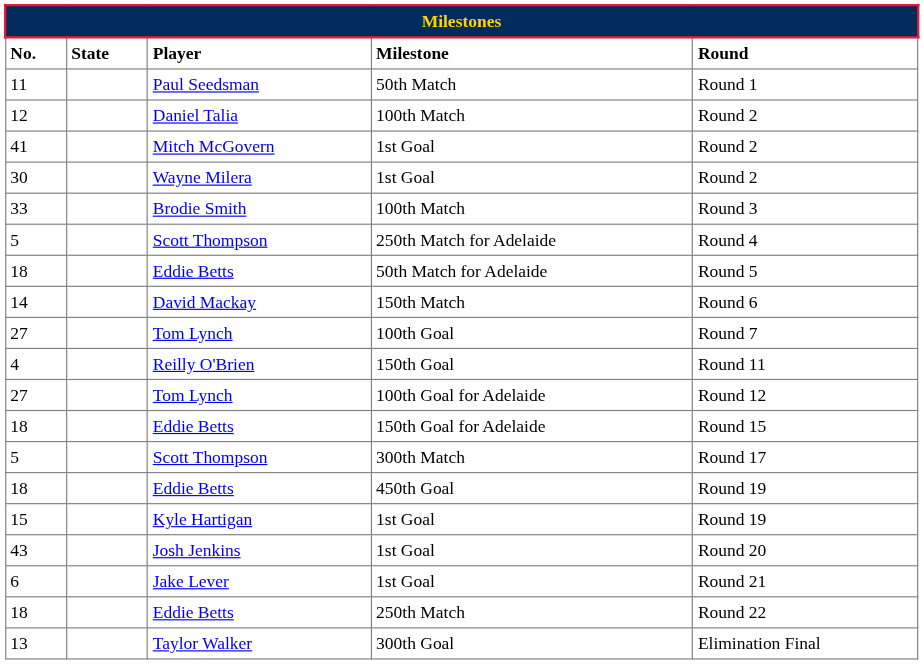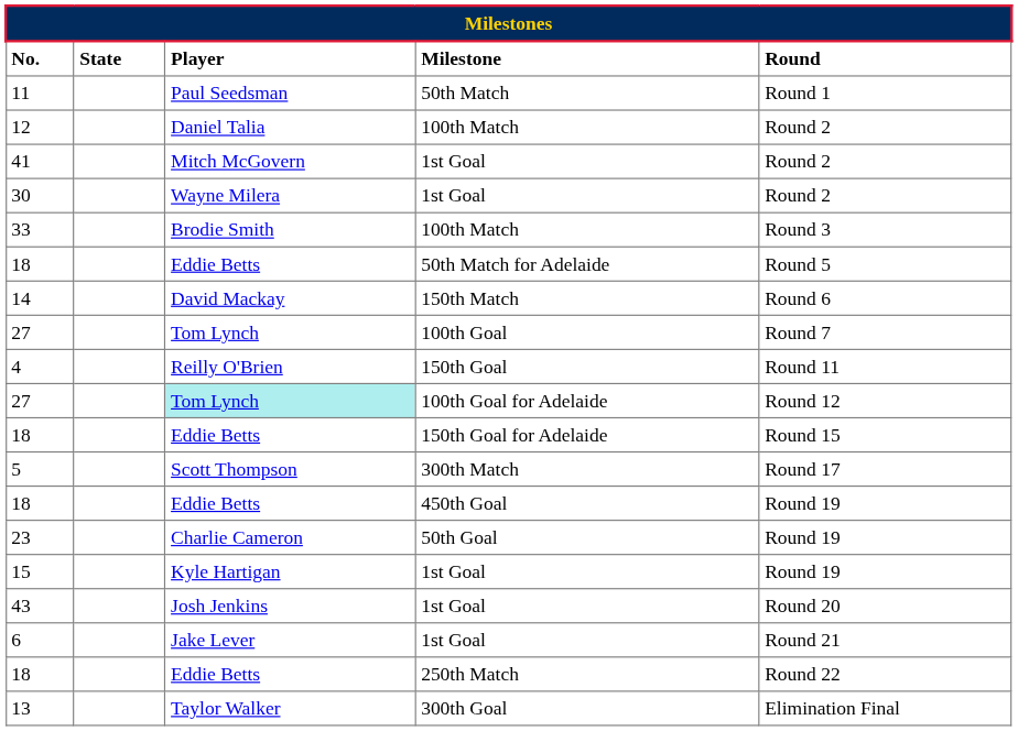- row: 5 | Scott Thompson | 250th Match for Adelaide | Round 4
27 / 100th Goal for Adelaide | Player: no background -> paleturquoise background
+ row: 23 | Charlie Cameron | 50th Goal | Round 19
